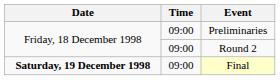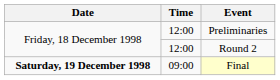Preliminaries | Time: 09:00 -> 12:00
Round 2 | Time: 09:00 -> 12:00
